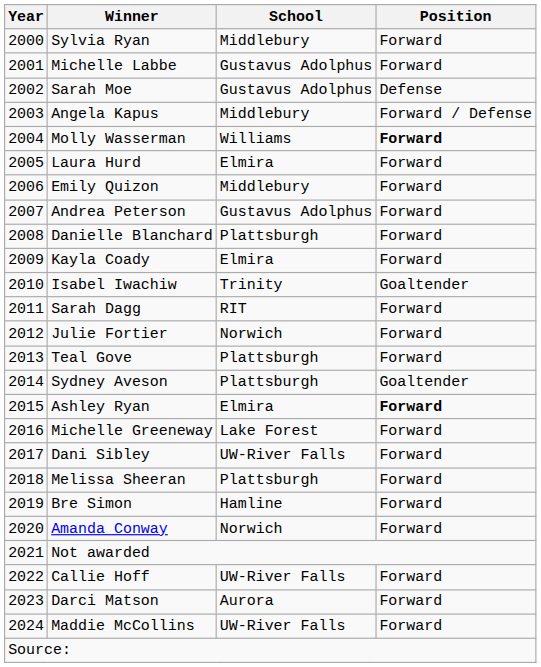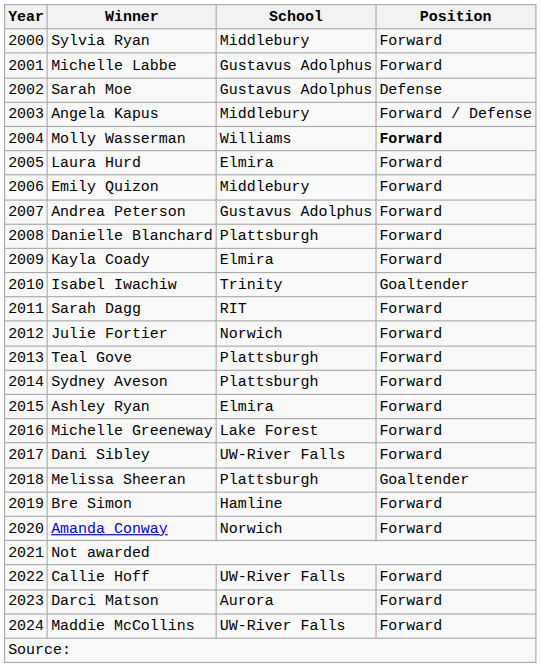Sydney Aveson | Position: Goaltender -> Forward
Ashley Ryan | Position: bold -> normal
Melissa Sheeran | Position: Forward -> Goaltender
